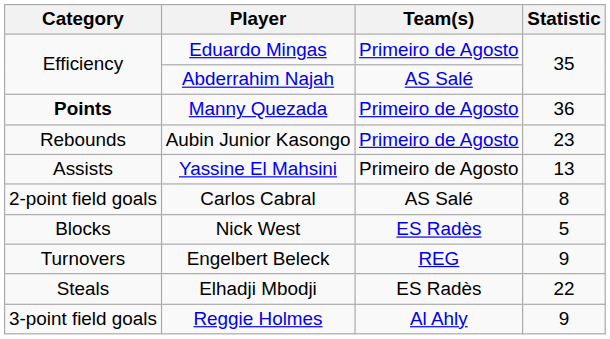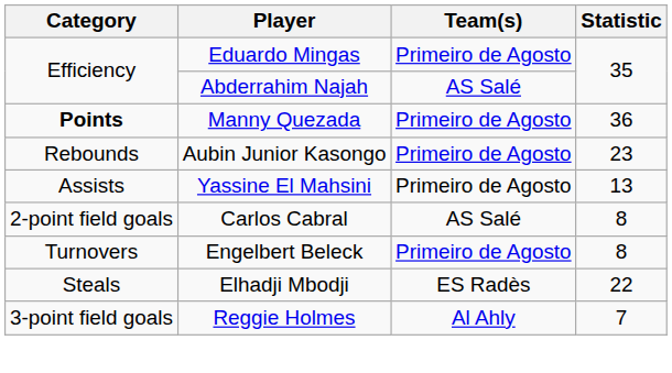- row: Blocks | Nick West | ES Radès | 5
Engelbert Beleck | Team(s): REG -> Primeiro de Agosto
Engelbert Beleck | Statistic: 9 -> 8
Reggie Holmes | Statistic: 9 -> 7
